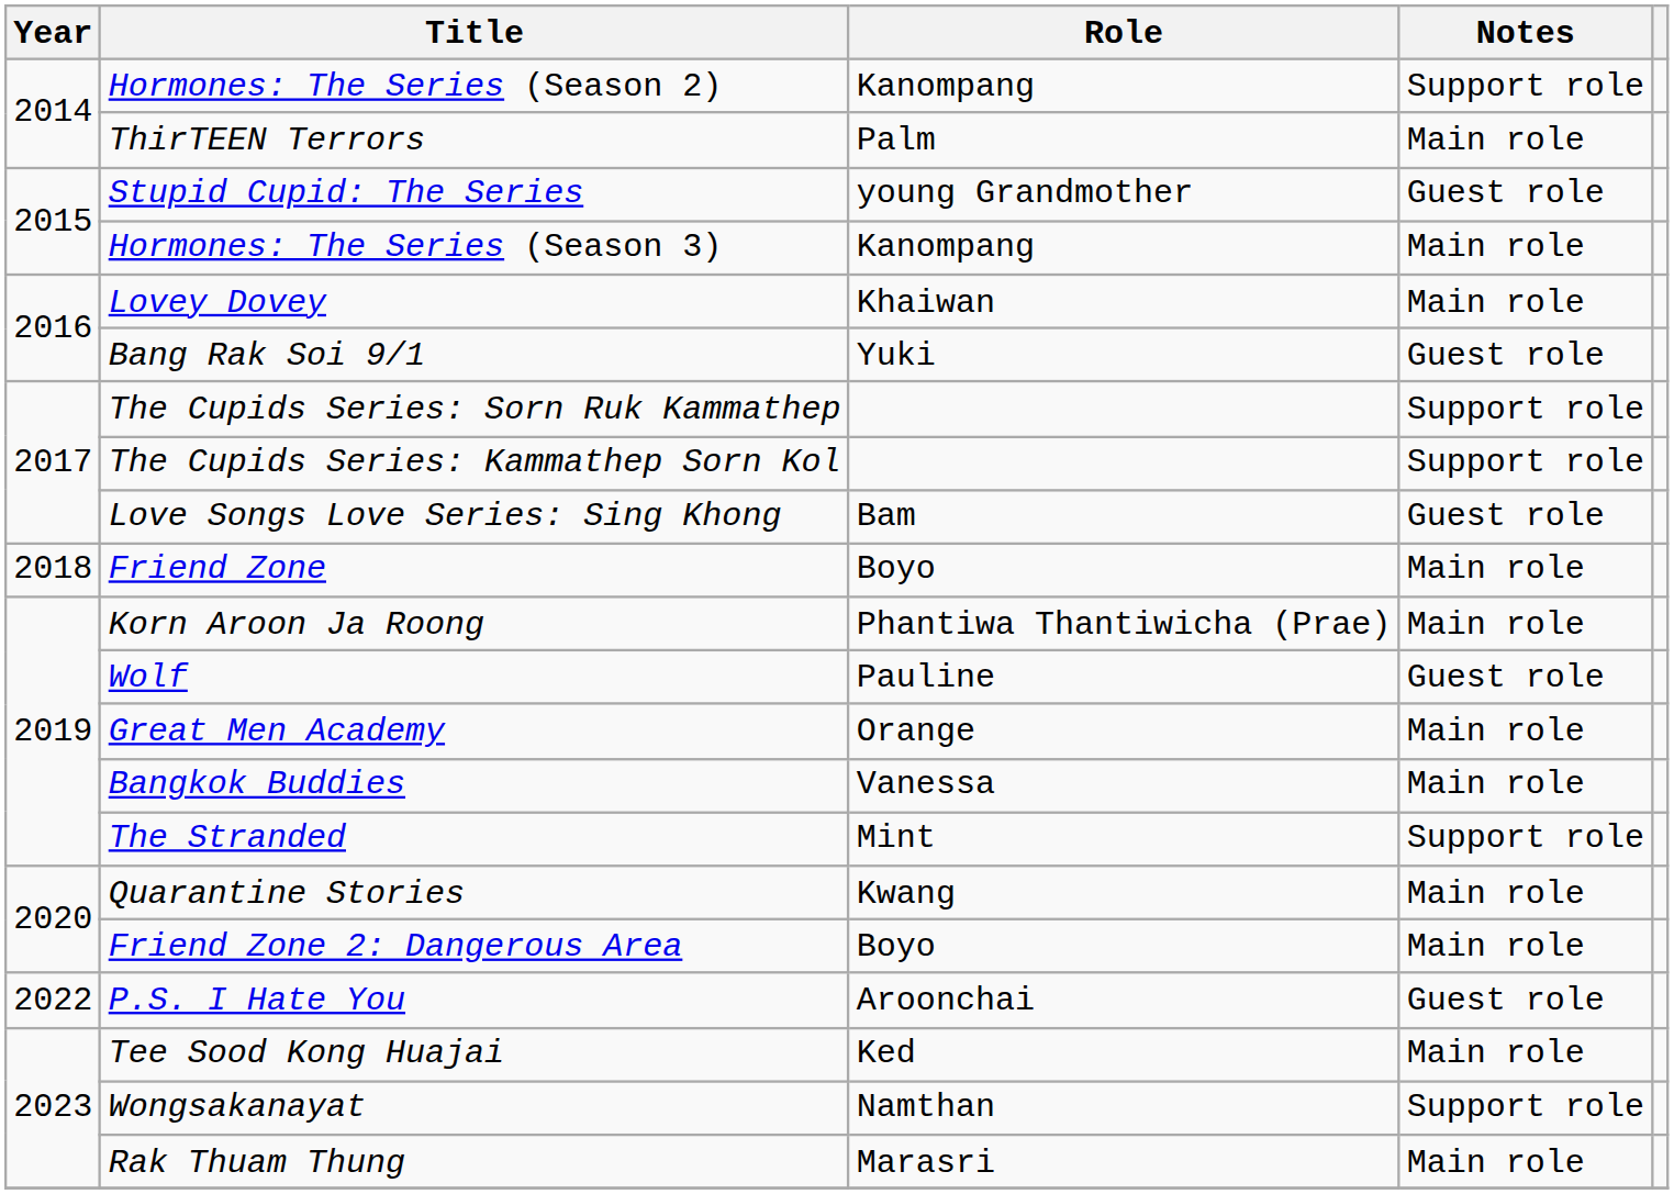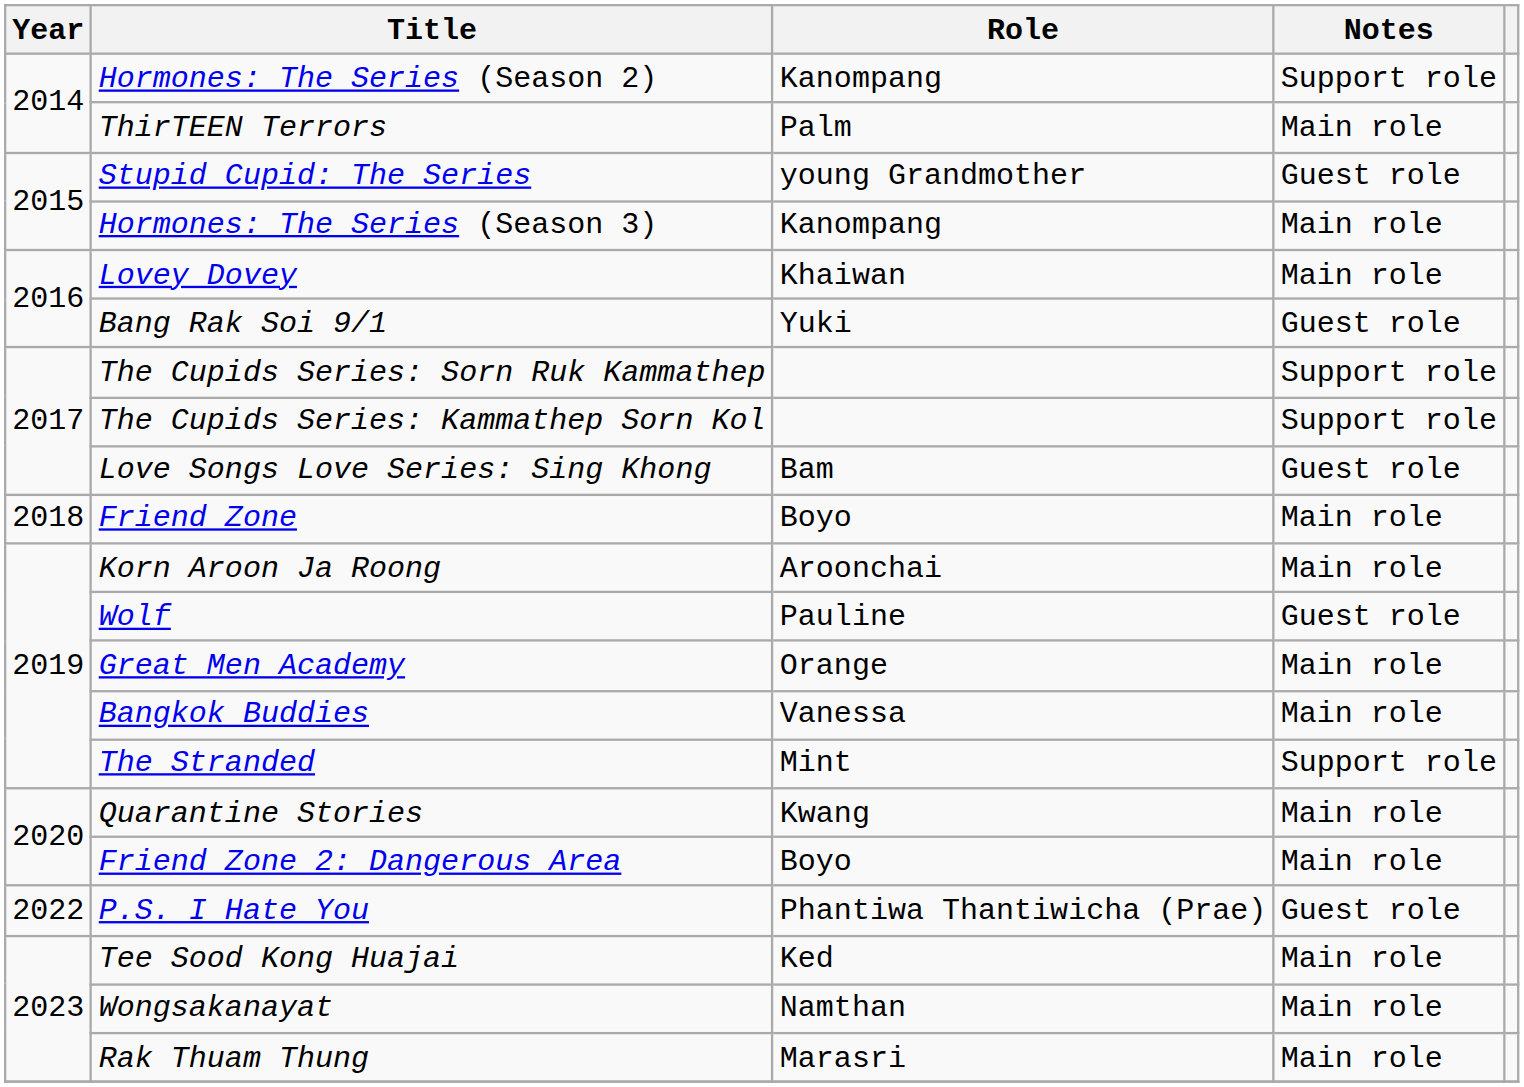Korn Aroon Ja Roong | Role: Phantiwa Thantiwicha (Prae) -> Aroonchai
P.S. I Hate You | Role: Aroonchai -> Phantiwa Thantiwicha (Prae)
Wongsakanayat | Notes: Support role -> Main role
